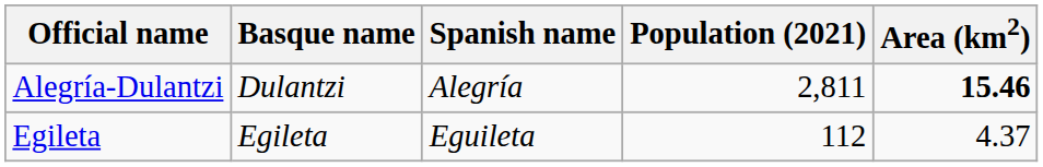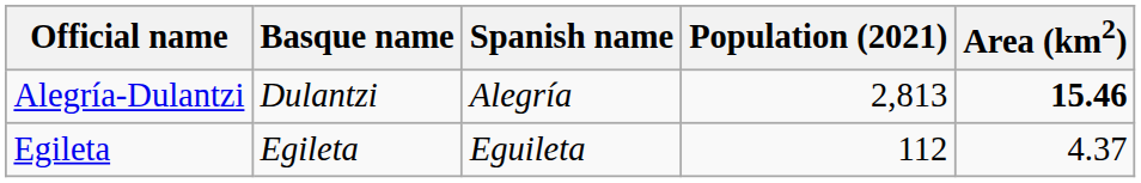Alegría-Dulantzi | Population (2021): 2,811 -> 2,813
